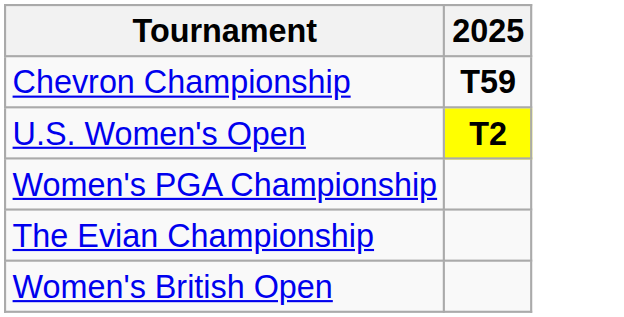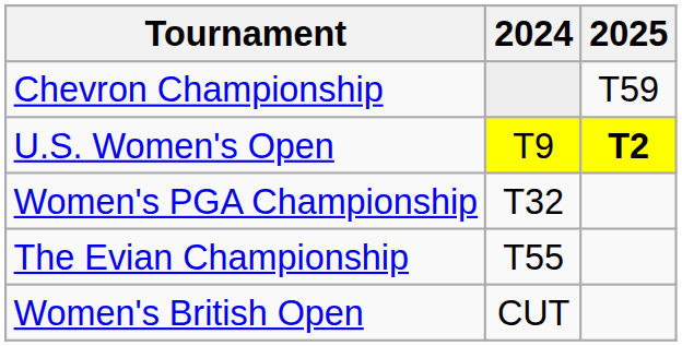+ column: 2024 | T9 | T32 | T55 | CUT
Chevron Championship | 2025: bold -> normal
